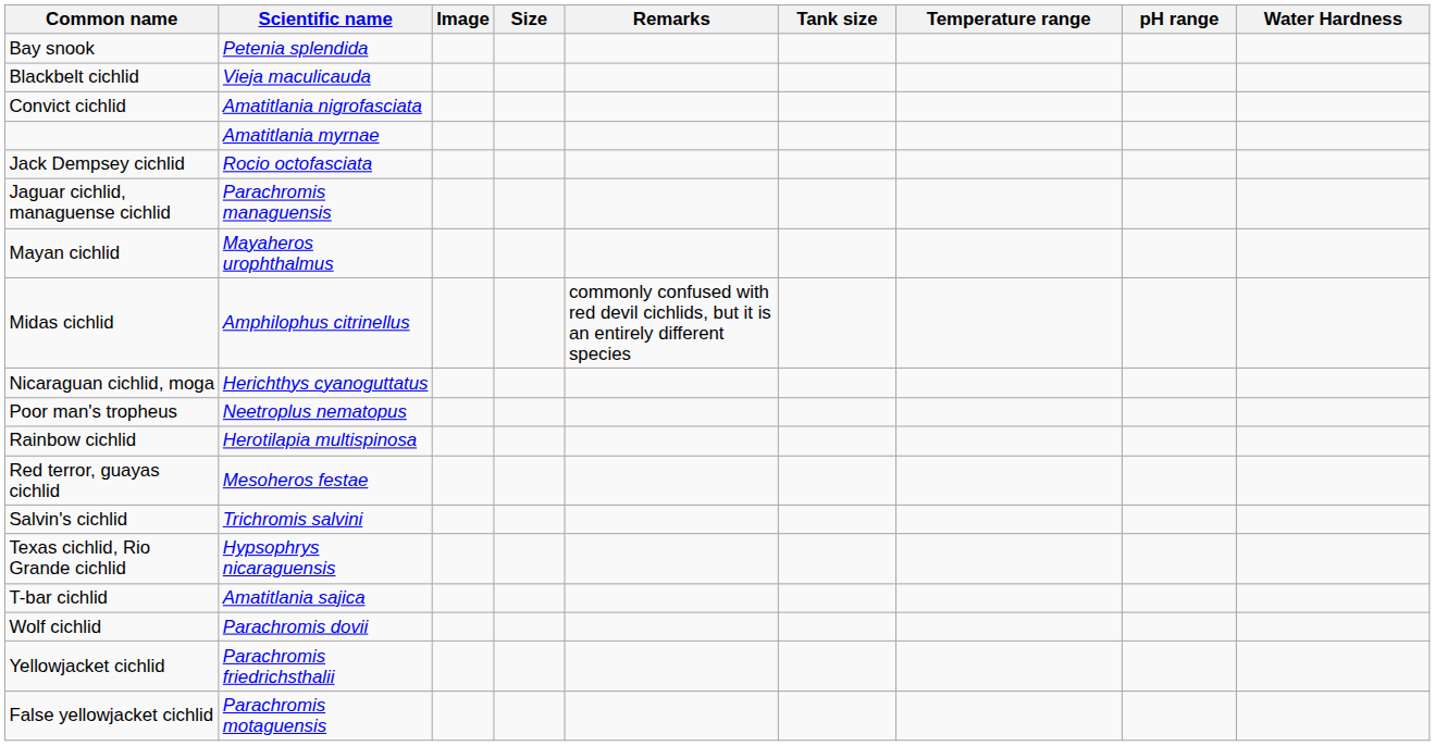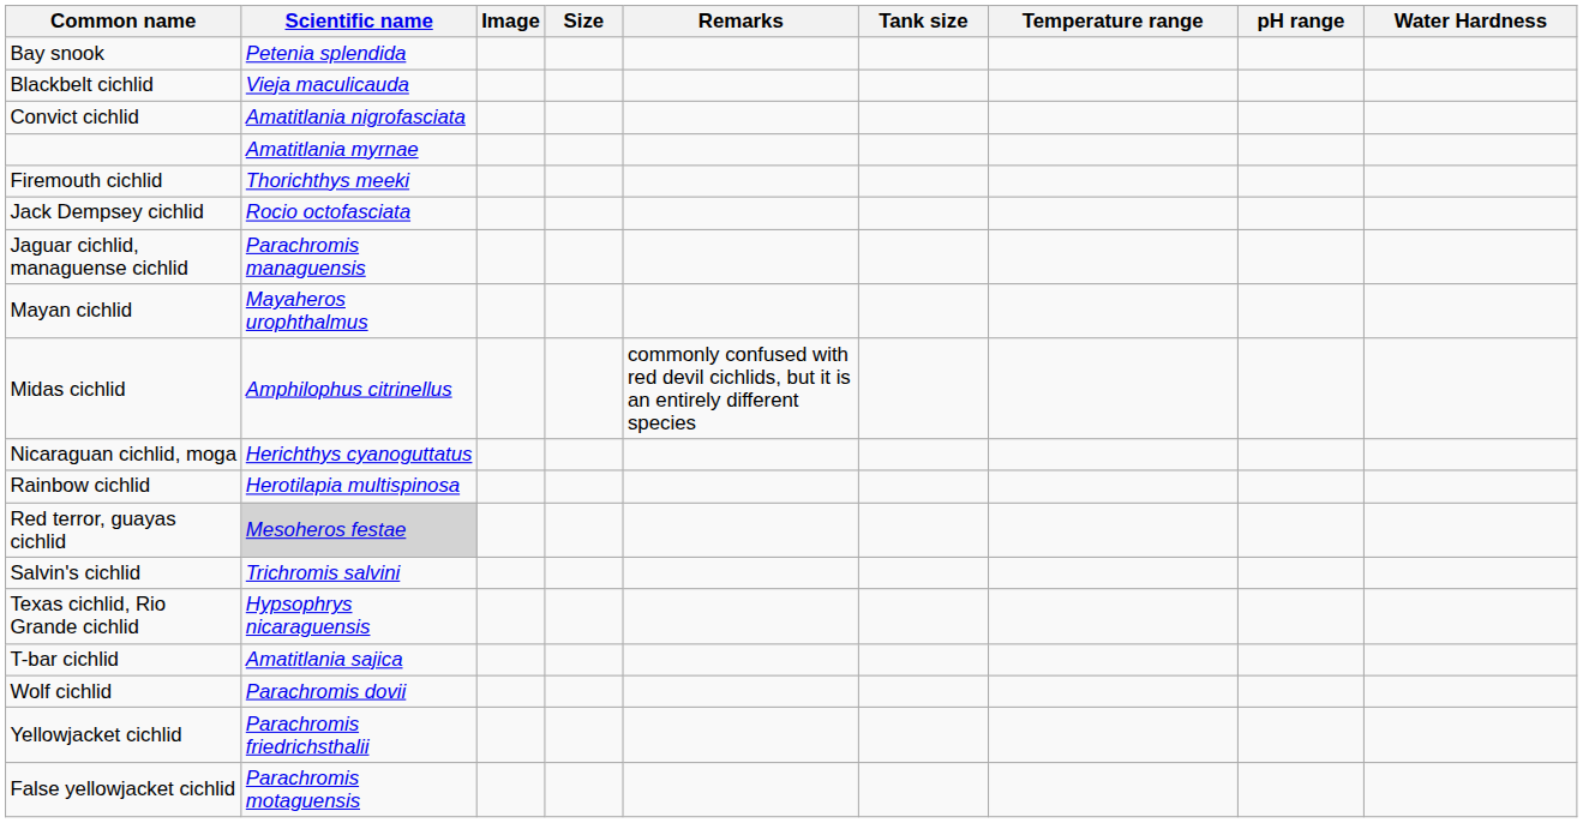+ row: Firemouth cichlid | Thorichthys meeki
- row: Poor man's tropheus | Neetroplus nematopus
Red terror, guayas cichlid | Scientific name: no background -> lightgrey background
